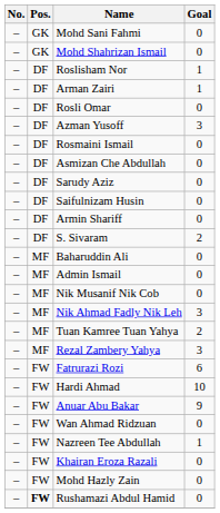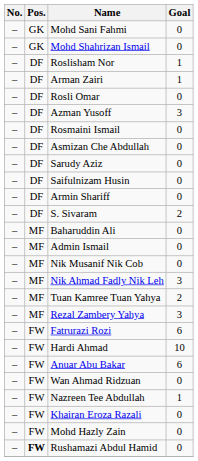Anuar Abu Bakar | Goal: 9 -> 6
